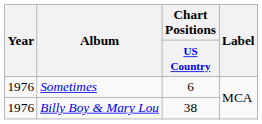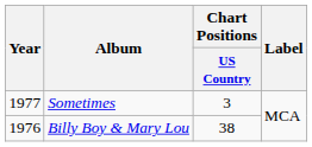Sometimes | Year: 1976 -> 1977
Sometimes | Chart Positions / US Country: 6 -> 3
